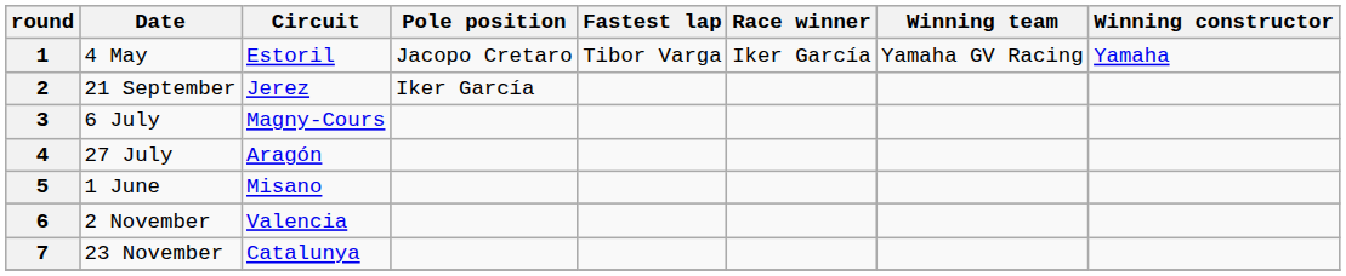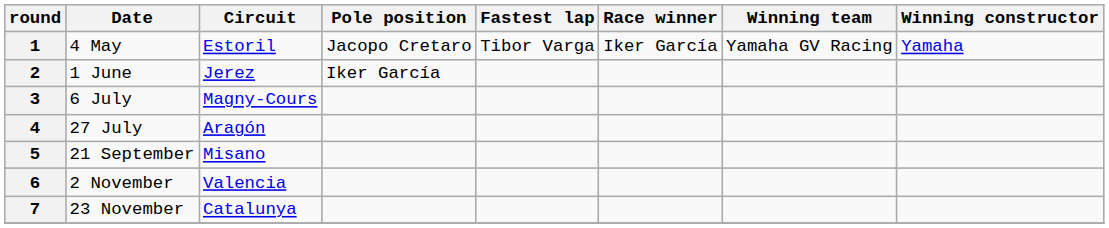2 | Date: 21 September -> 1 June
5 | Date: 1 June -> 21 September
